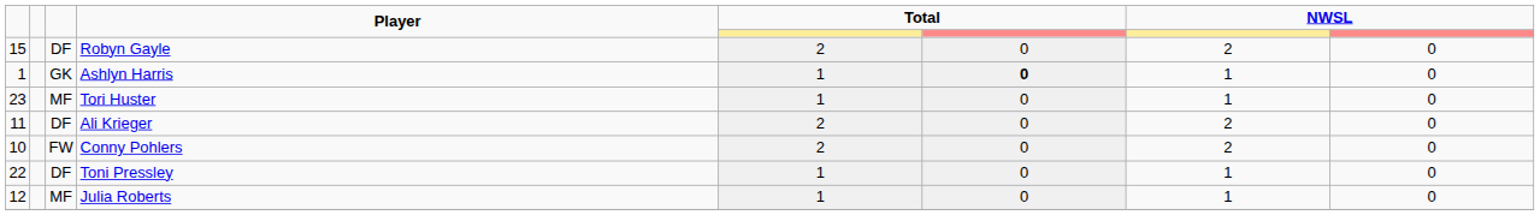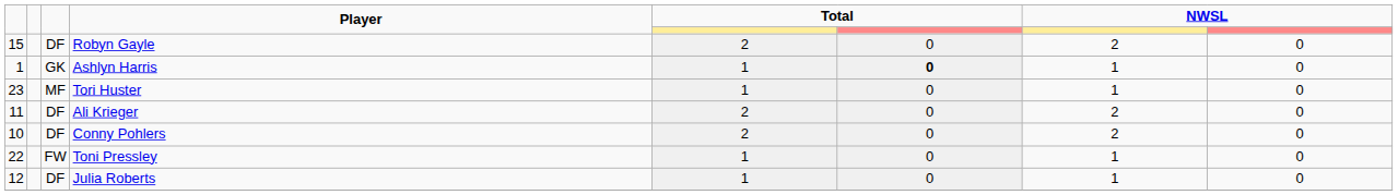Conny Pohlers | column 3: FW -> DF
Toni Pressley | column 3: DF -> FW
Julia Roberts | column 3: MF -> DF
